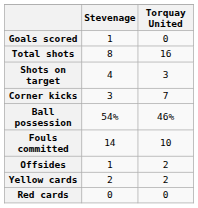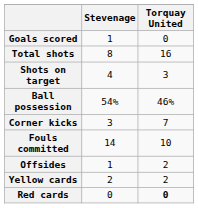rows swapped: Ball possession <-> Corner kicks
Red cards | Torquay United: normal -> bold
